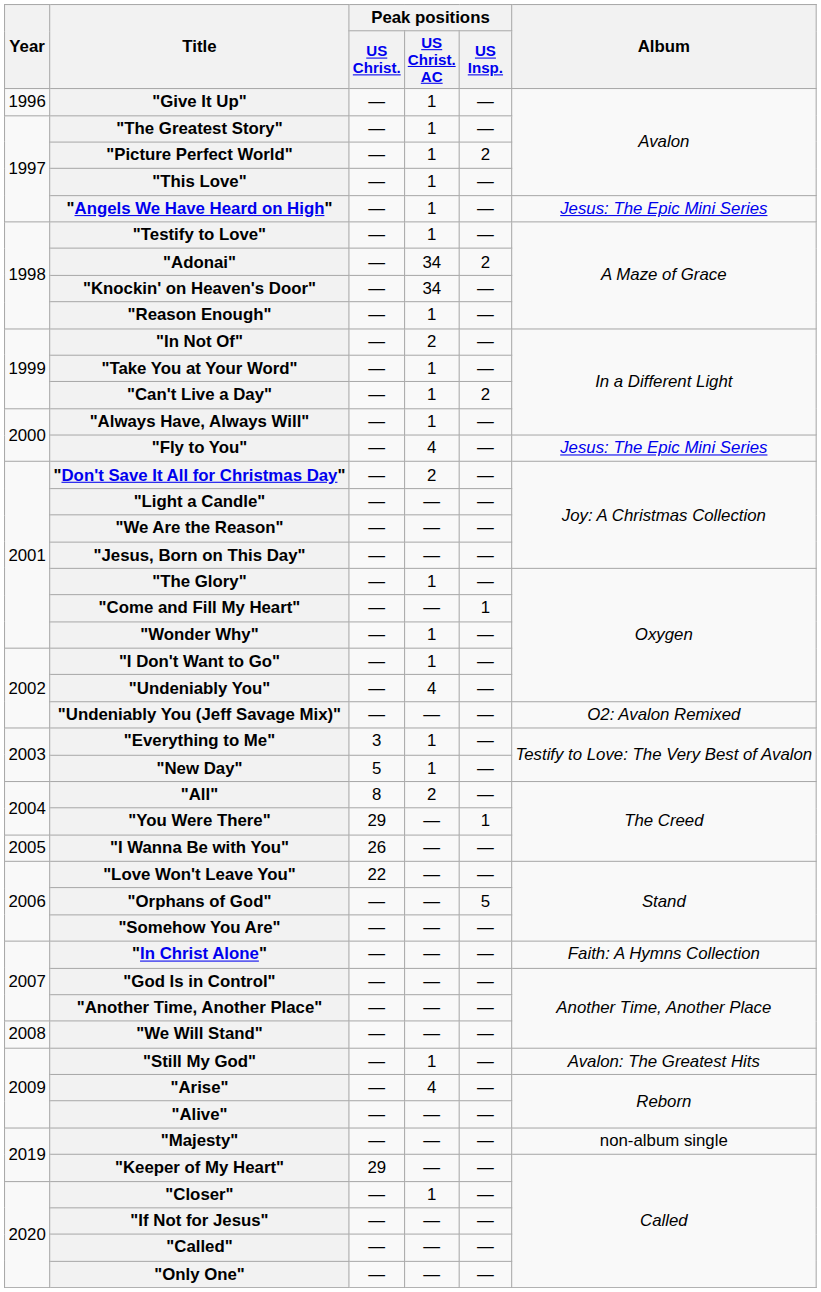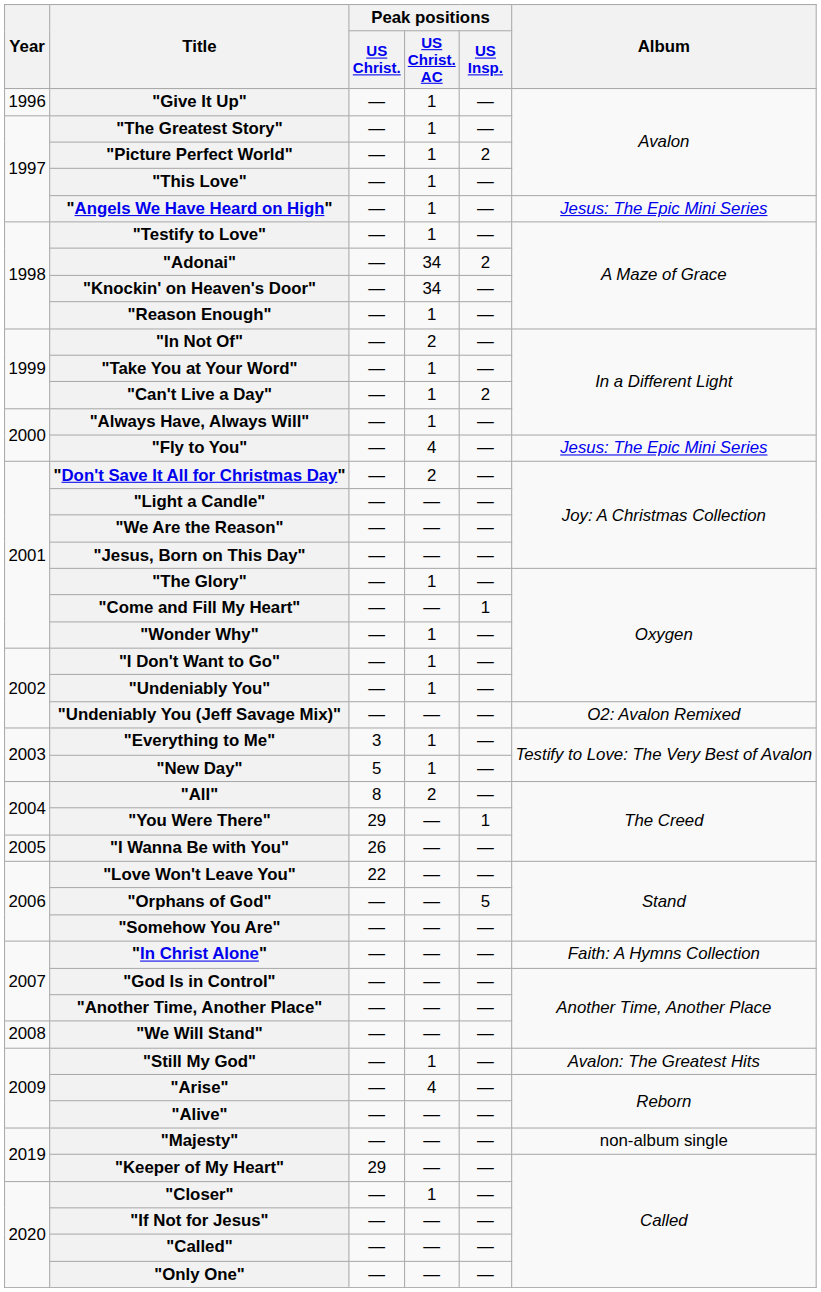"Undeniably You" | Peak positions / US Christ. AC: 4 -> 1
